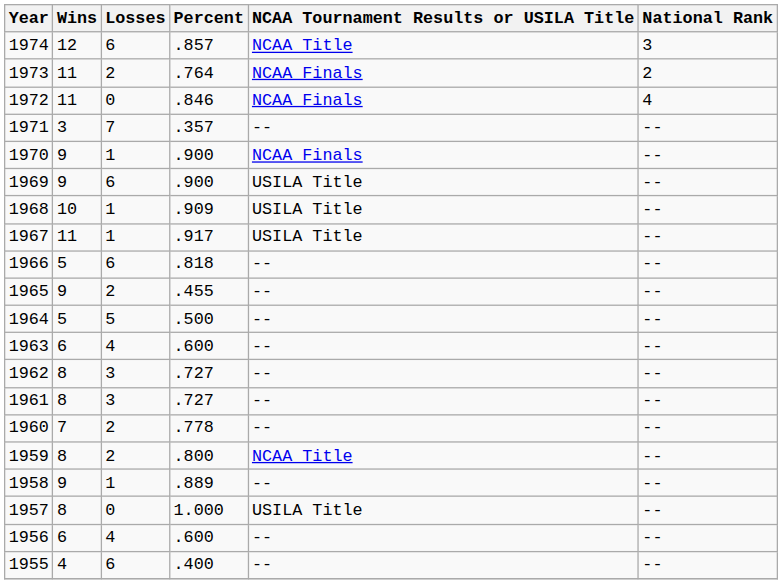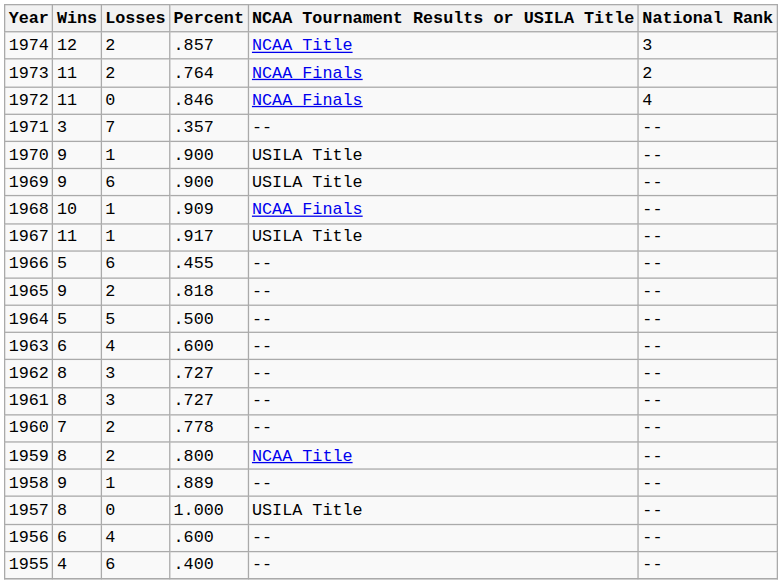1974 | Losses: 6 -> 2
1970 | NCAA Tournament Results or USILA Title: NCAA Finals -> USILA Title
1968 | NCAA Tournament Results or USILA Title: USILA Title -> NCAA Finals
1966 | Percent: .818 -> .455
1965 | Percent: .455 -> .818
